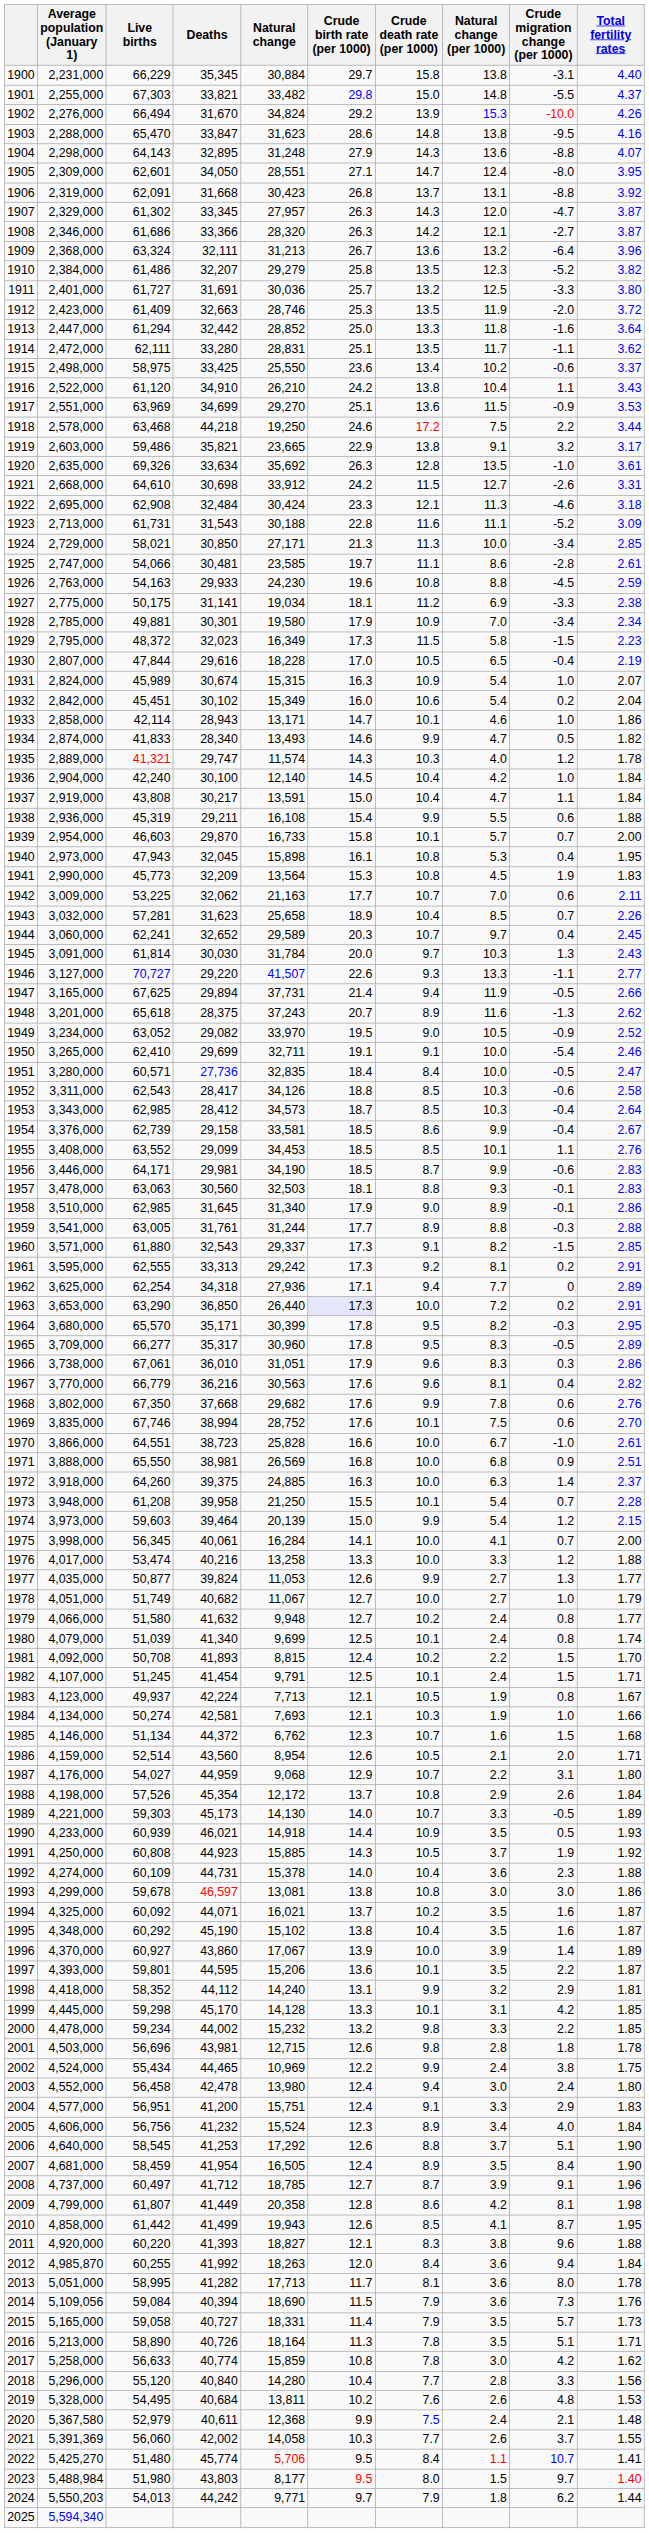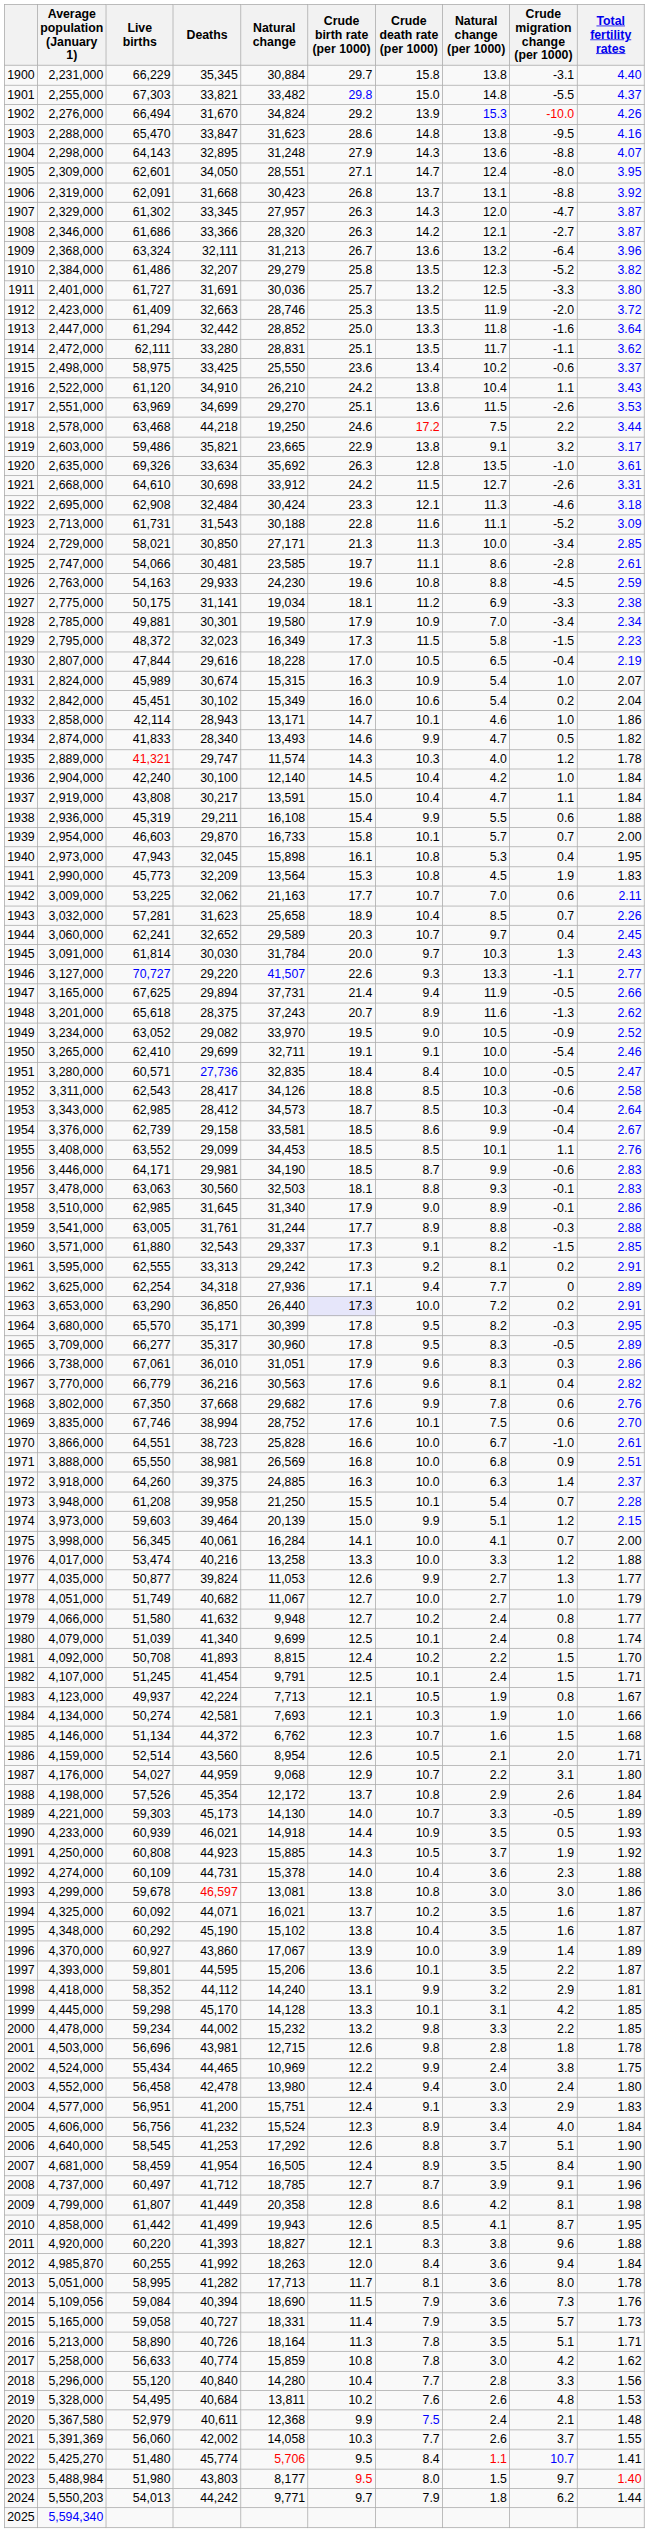1917 | Crude migration change (per 1000): -0.9 -> -2.6
1974 | Natural change (per 1000): 5.4 -> 5.1
